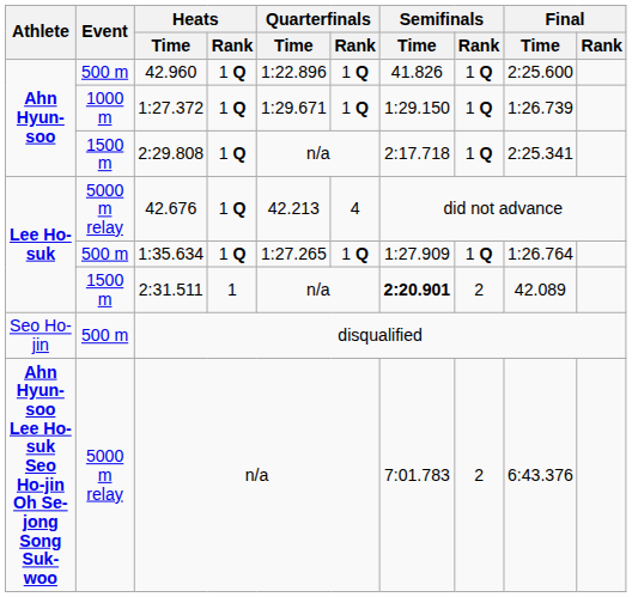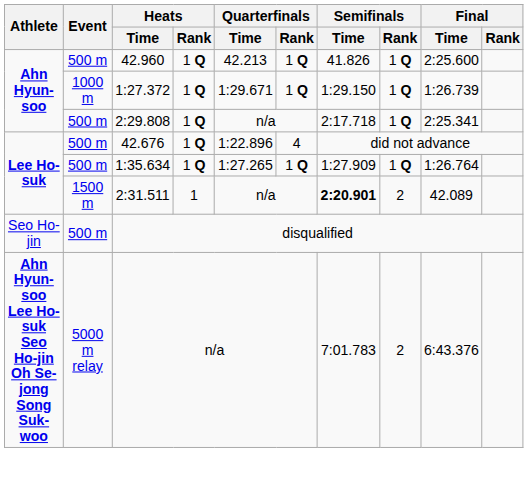42.960 | Quarterfinals / Time: 1:22.896 -> 42.213
2:29.808 | Event: 1500 m -> 500 m
42.676 | Event: 5000 m relay -> 500 m
42.676 | Quarterfinals / Time: 42.213 -> 1:22.896
